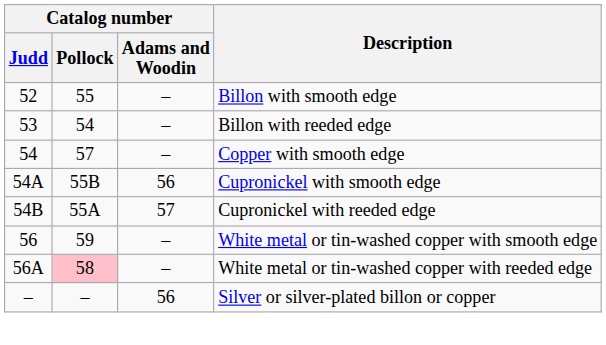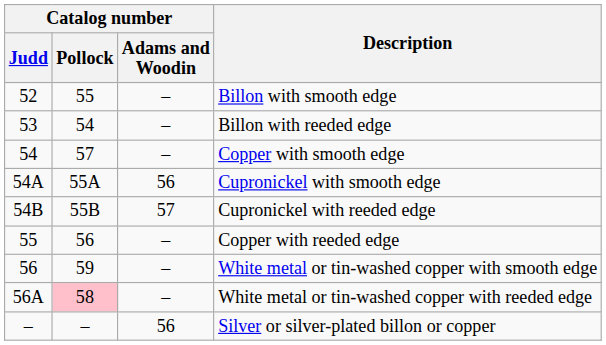Cupronickel with smooth edge | Catalog number / Pollock: 55B -> 55A
Cupronickel with reeded edge | Catalog number / Pollock: 55A -> 55B
+ row: 55 | 56 | – | Copper with reeded edge
